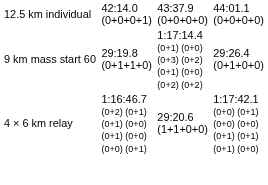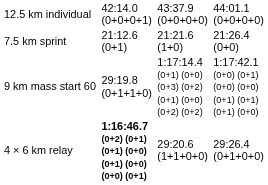+ row: 7.5 km sprint | 21:12.6 (0+1) | 21:21.6 (1+0) | 21:26.4 (0+0)
9 km mass start 60 | column 7: 29:26.4 (0+1+0+0) -> 1:17:42.1 (0+0) (0+1) (0+0) (0+0) (0+1) (0+1) (0+1) (0+0)
4 × 6 km relay | column 3: normal -> bold
4 × 6 km relay | column 7: 1:17:42.1 (0+0) (0+1) (0+0) (0+0) (0+1) (0+1) (0+1) (0+0) -> 29:26.4 (0+1+0+0)
